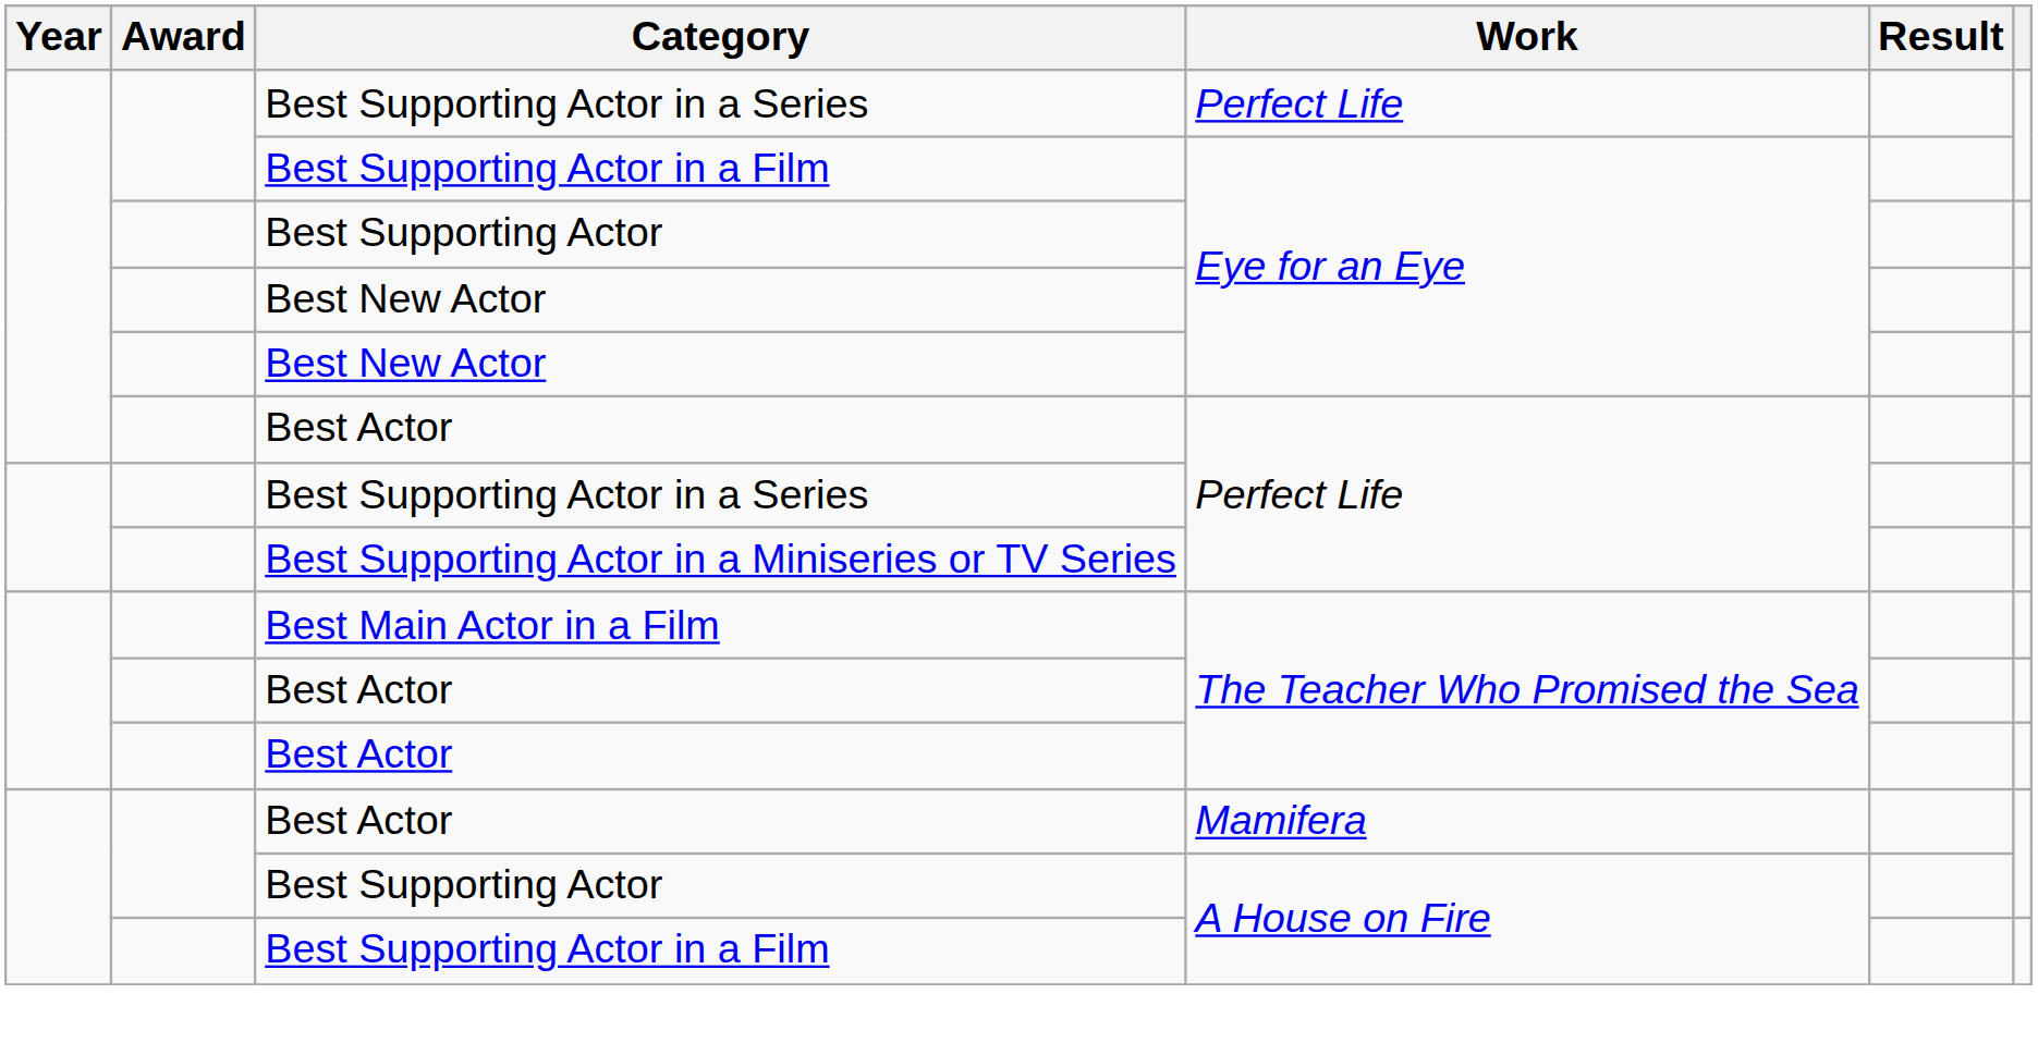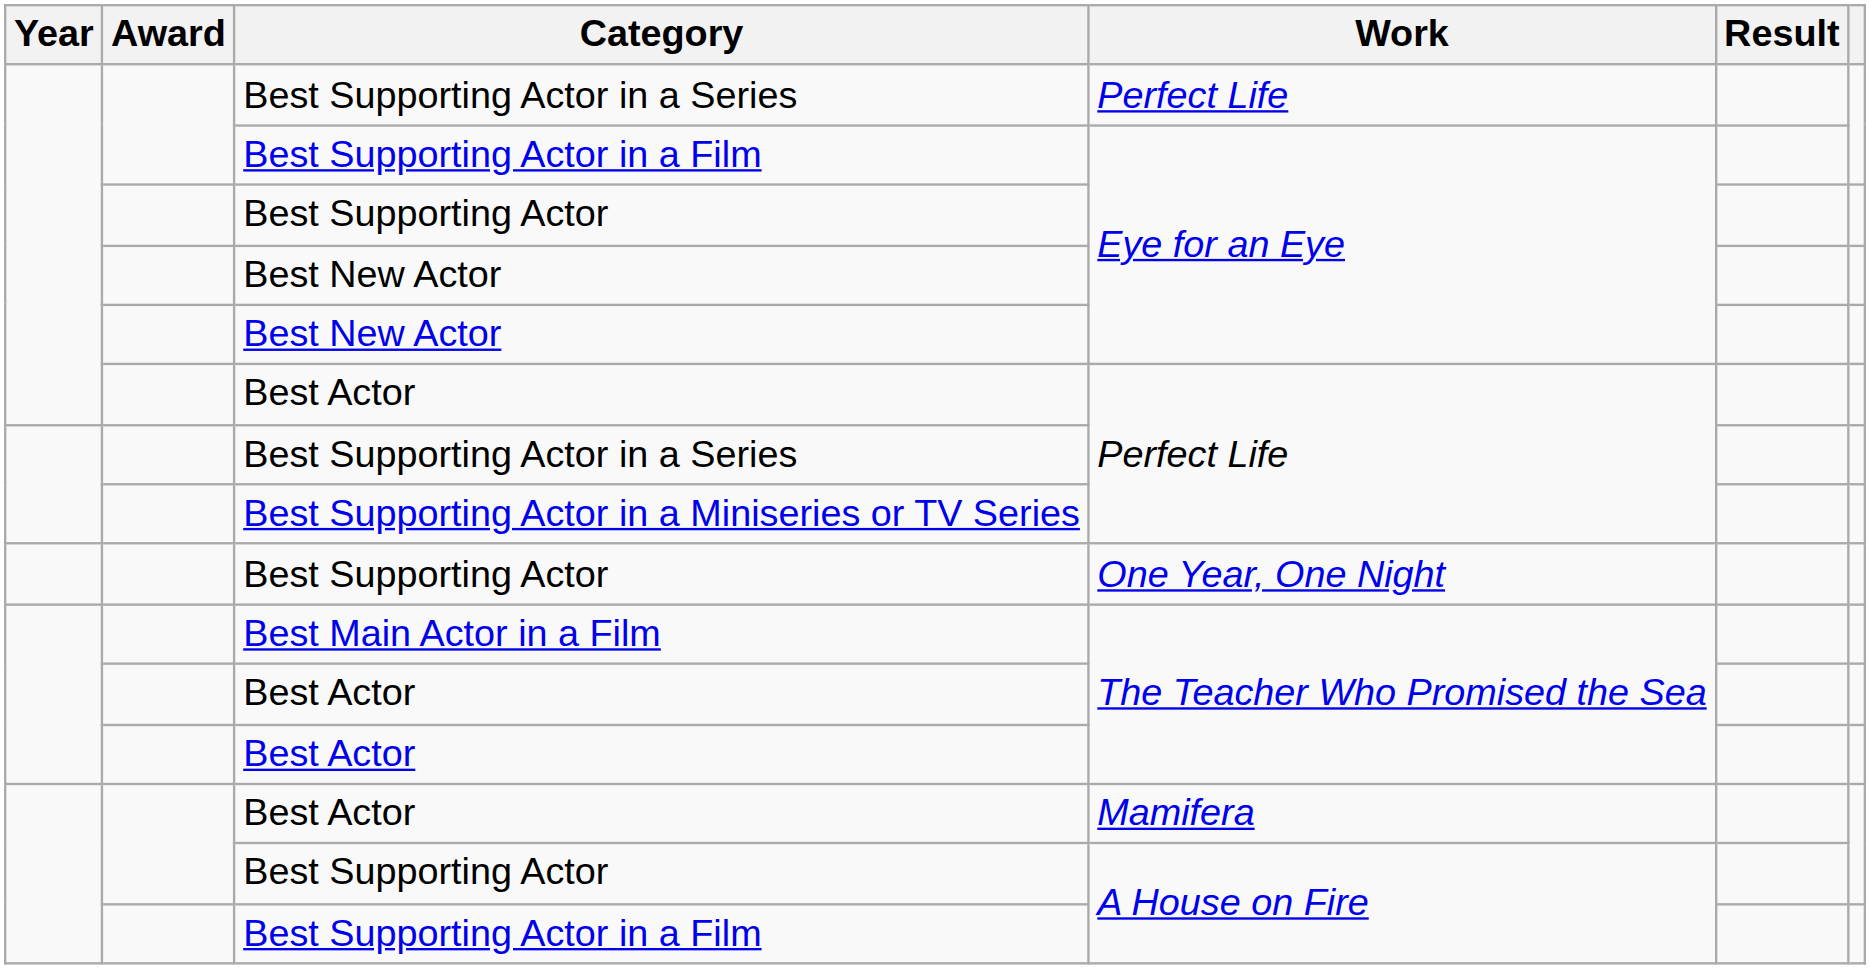+ row: Best Supporting Actor | One Year, One Night
